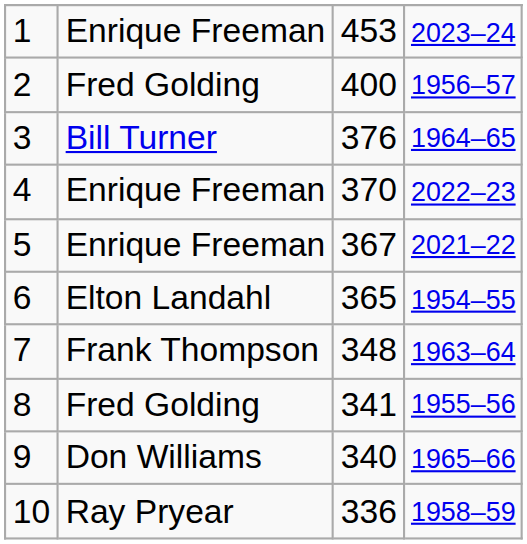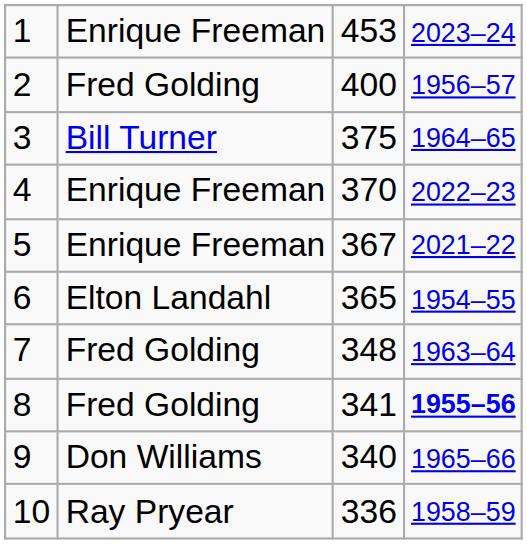3 | column 3: 376 -> 375
7 | column 2: Frank Thompson -> Fred Golding
8 | column 4: normal -> bold
